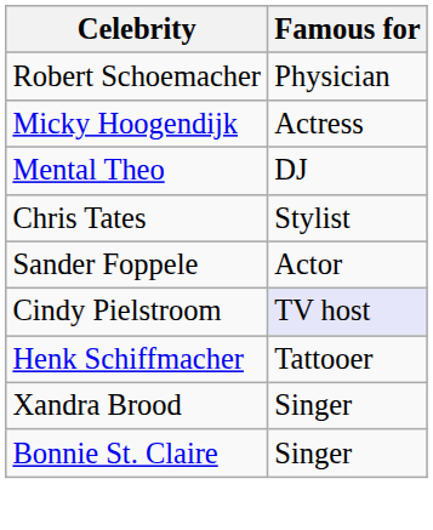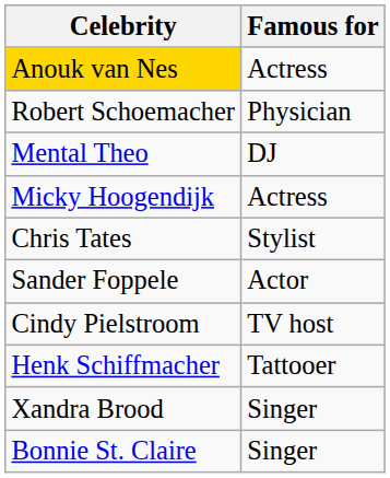+ row: Anouk van Nes | Actress
rows swapped: Mental Theo <-> Micky Hoogendijk
Cindy Pielstroom | Famous for: lavender background -> no background
